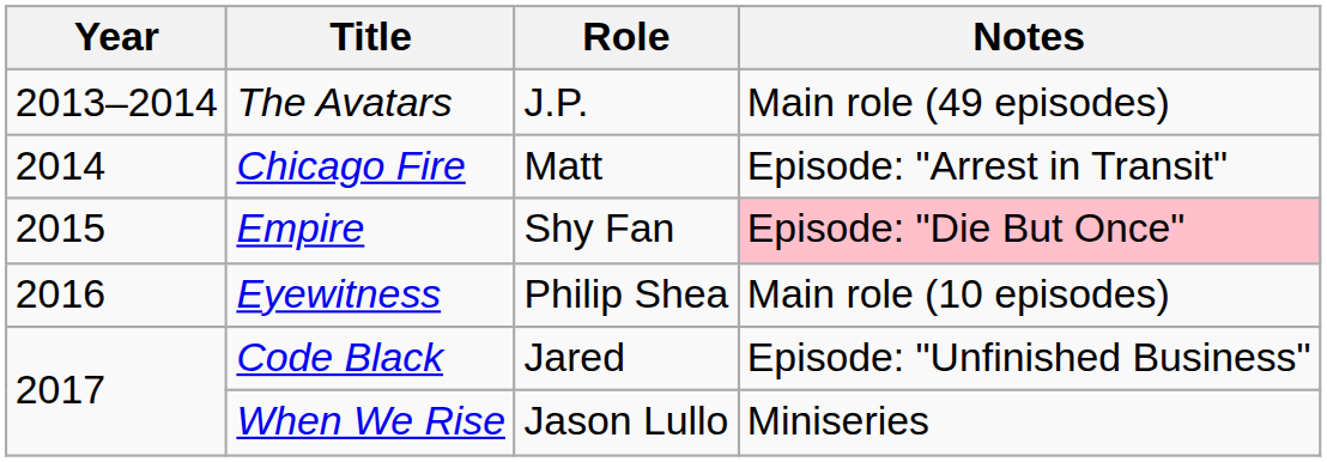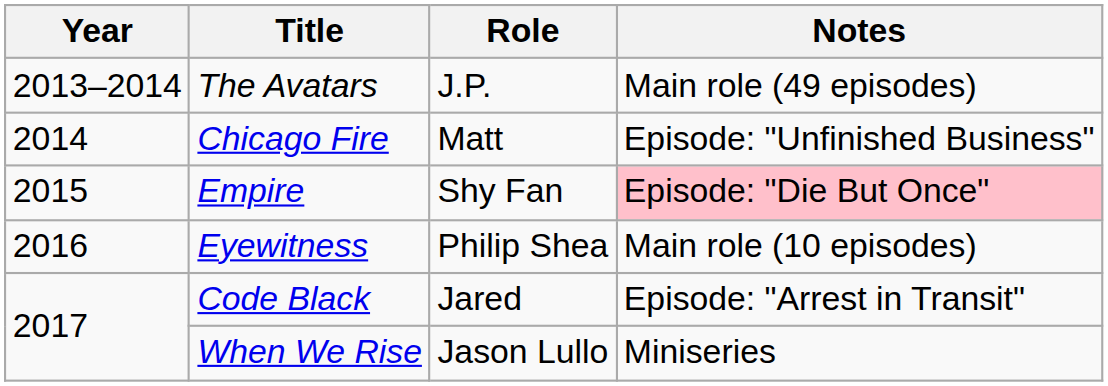Chicago Fire | Notes: Episode: "Arrest in Transit" -> Episode: "Unfinished Business"
Code Black | Notes: Episode: "Unfinished Business" -> Episode: "Arrest in Transit"
